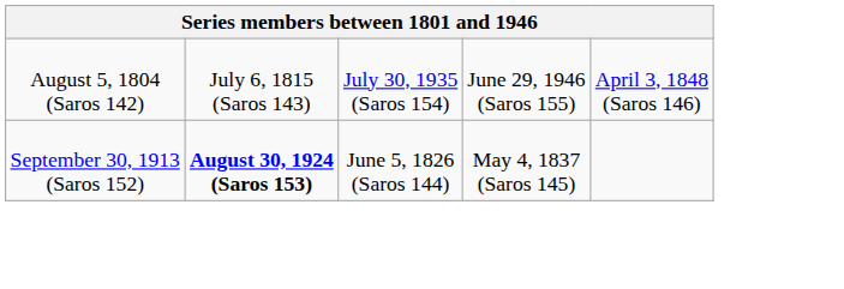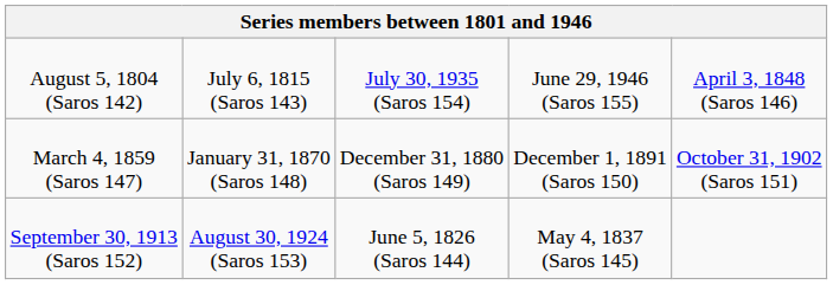+ row: March 4, 1859 (Saros 147) | January 31, 1870 (Saros 148) | December 31, 1880 (Saros 149) | December 1, 1891 (Saros 150) | October 31, 1902 (Saros 151)
September 30, 1913 (Saros 152) | column 2: bold -> normal
